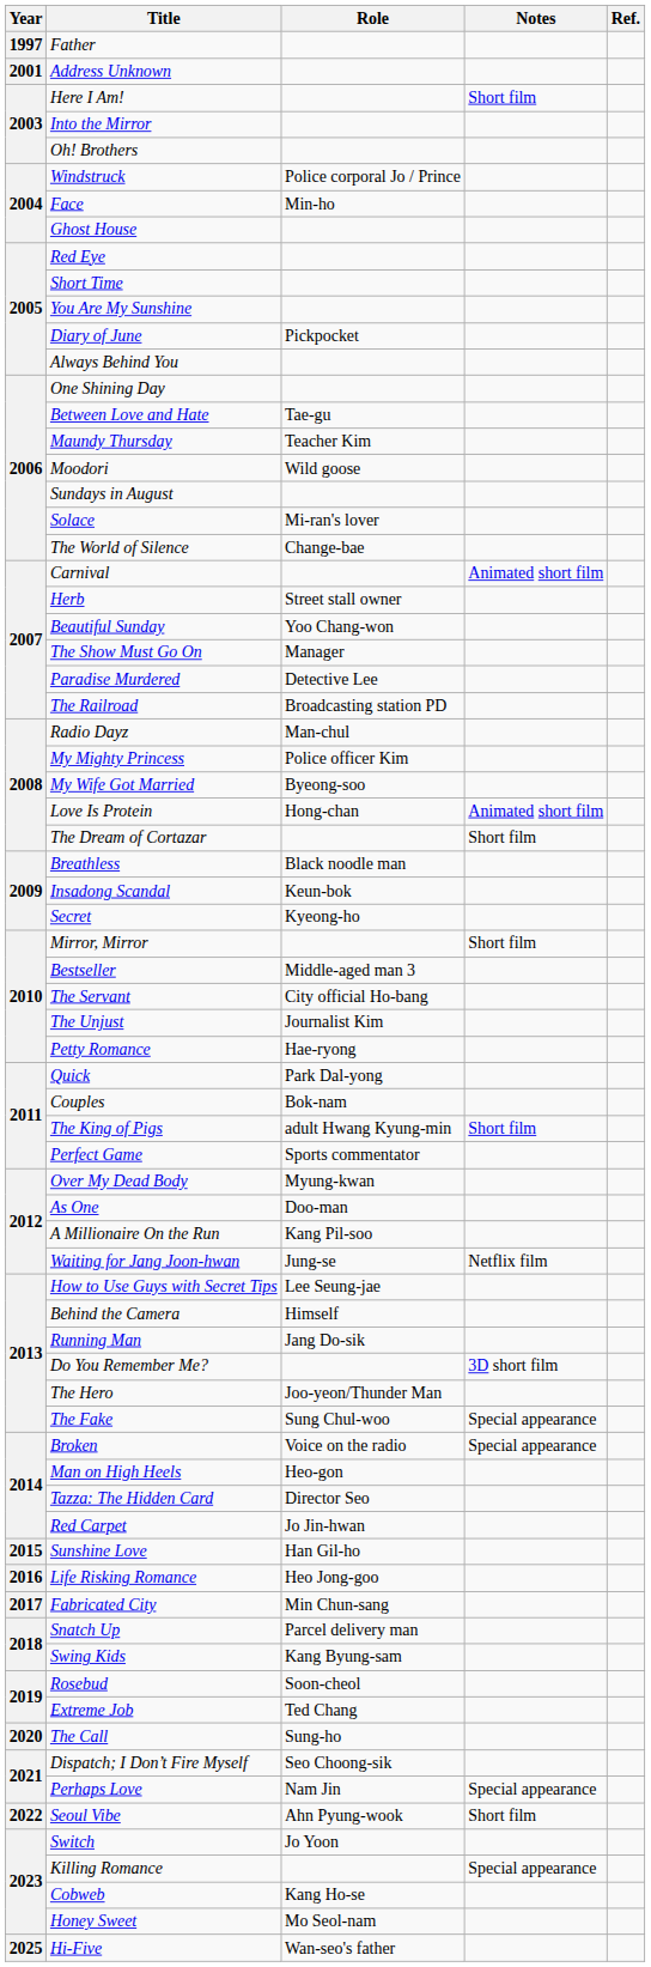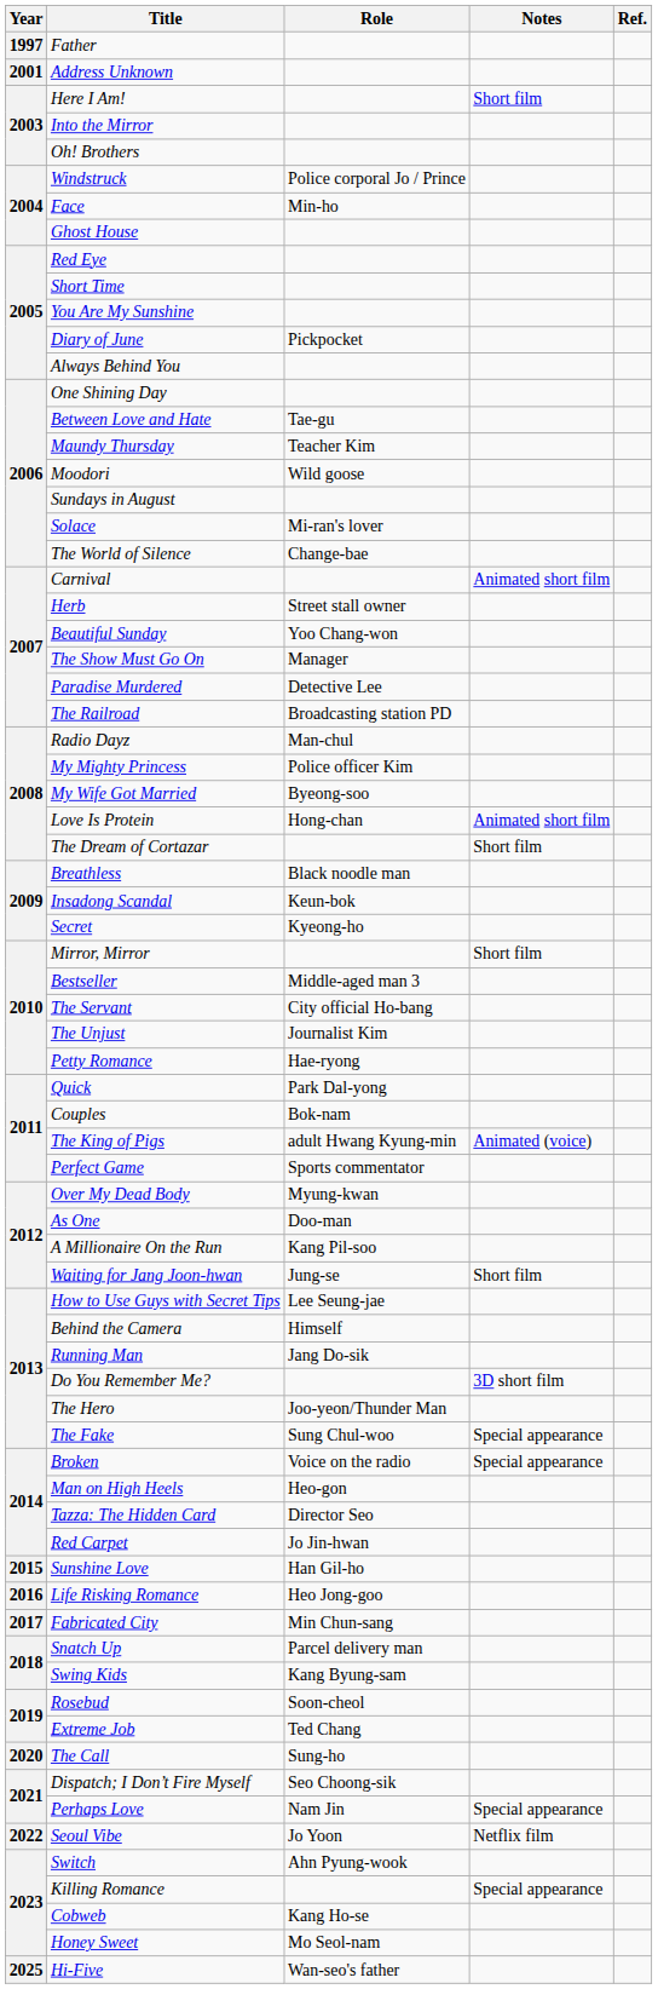The King of Pigs | Notes: Short film -> Animated (voice)
Waiting for Jang Joon-hwan | Notes: Netflix film -> Short film
Seoul Vibe | Role: Ahn Pyung-wook -> Jo Yoon
Seoul Vibe | Notes: Short film -> Netflix film
Switch | Role: Jo Yoon -> Ahn Pyung-wook
